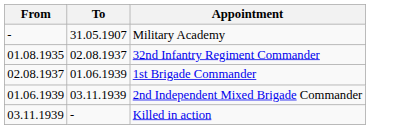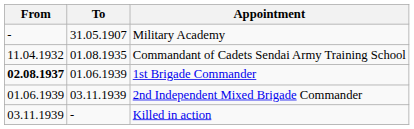+ row: 11.04.1932 | 01.08.1935 | Commandant of Cadets Sendai Army Training School
- row: 01.08.1935 | 02.08.1937 | 32nd Infantry Regiment Commander
1st Brigade Commander | From: normal -> bold
